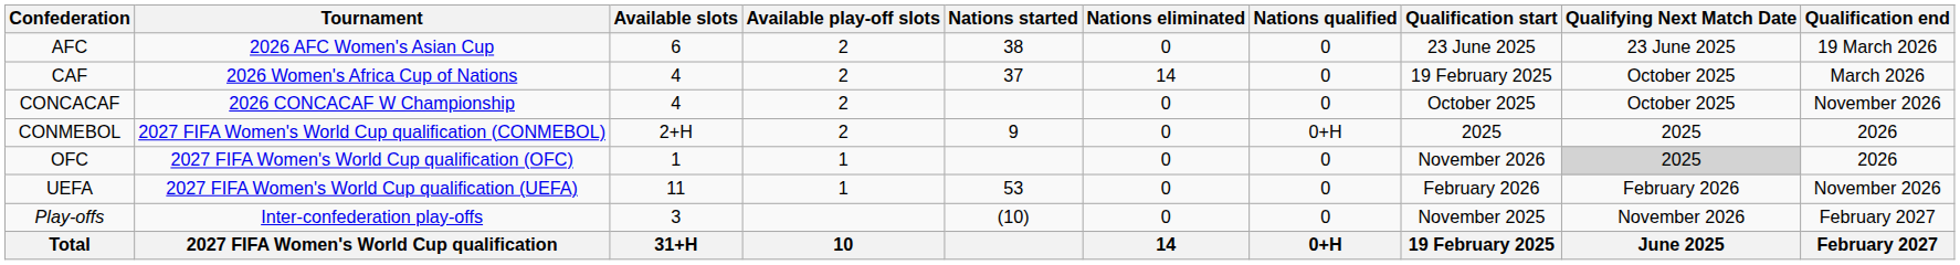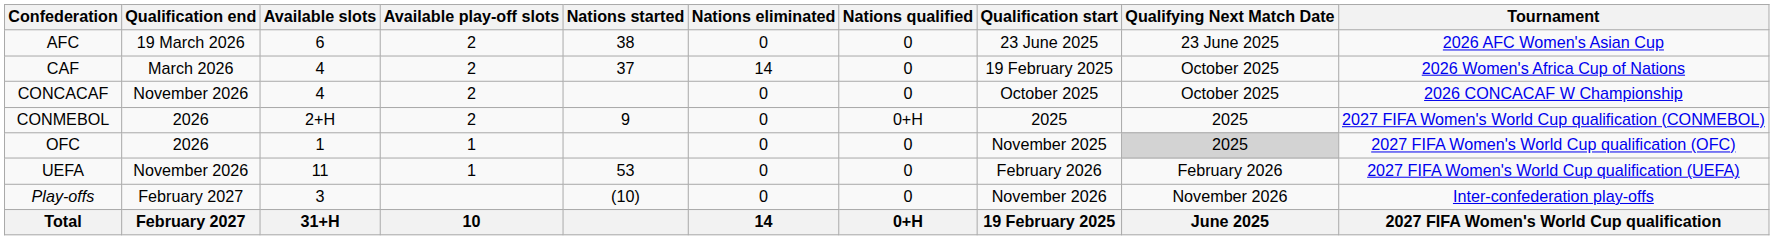columns swapped: Tournament <-> Qualification end
OFC | Qualification start: November 2026 -> November 2025
Play-offs | Qualification start: November 2025 -> November 2026
